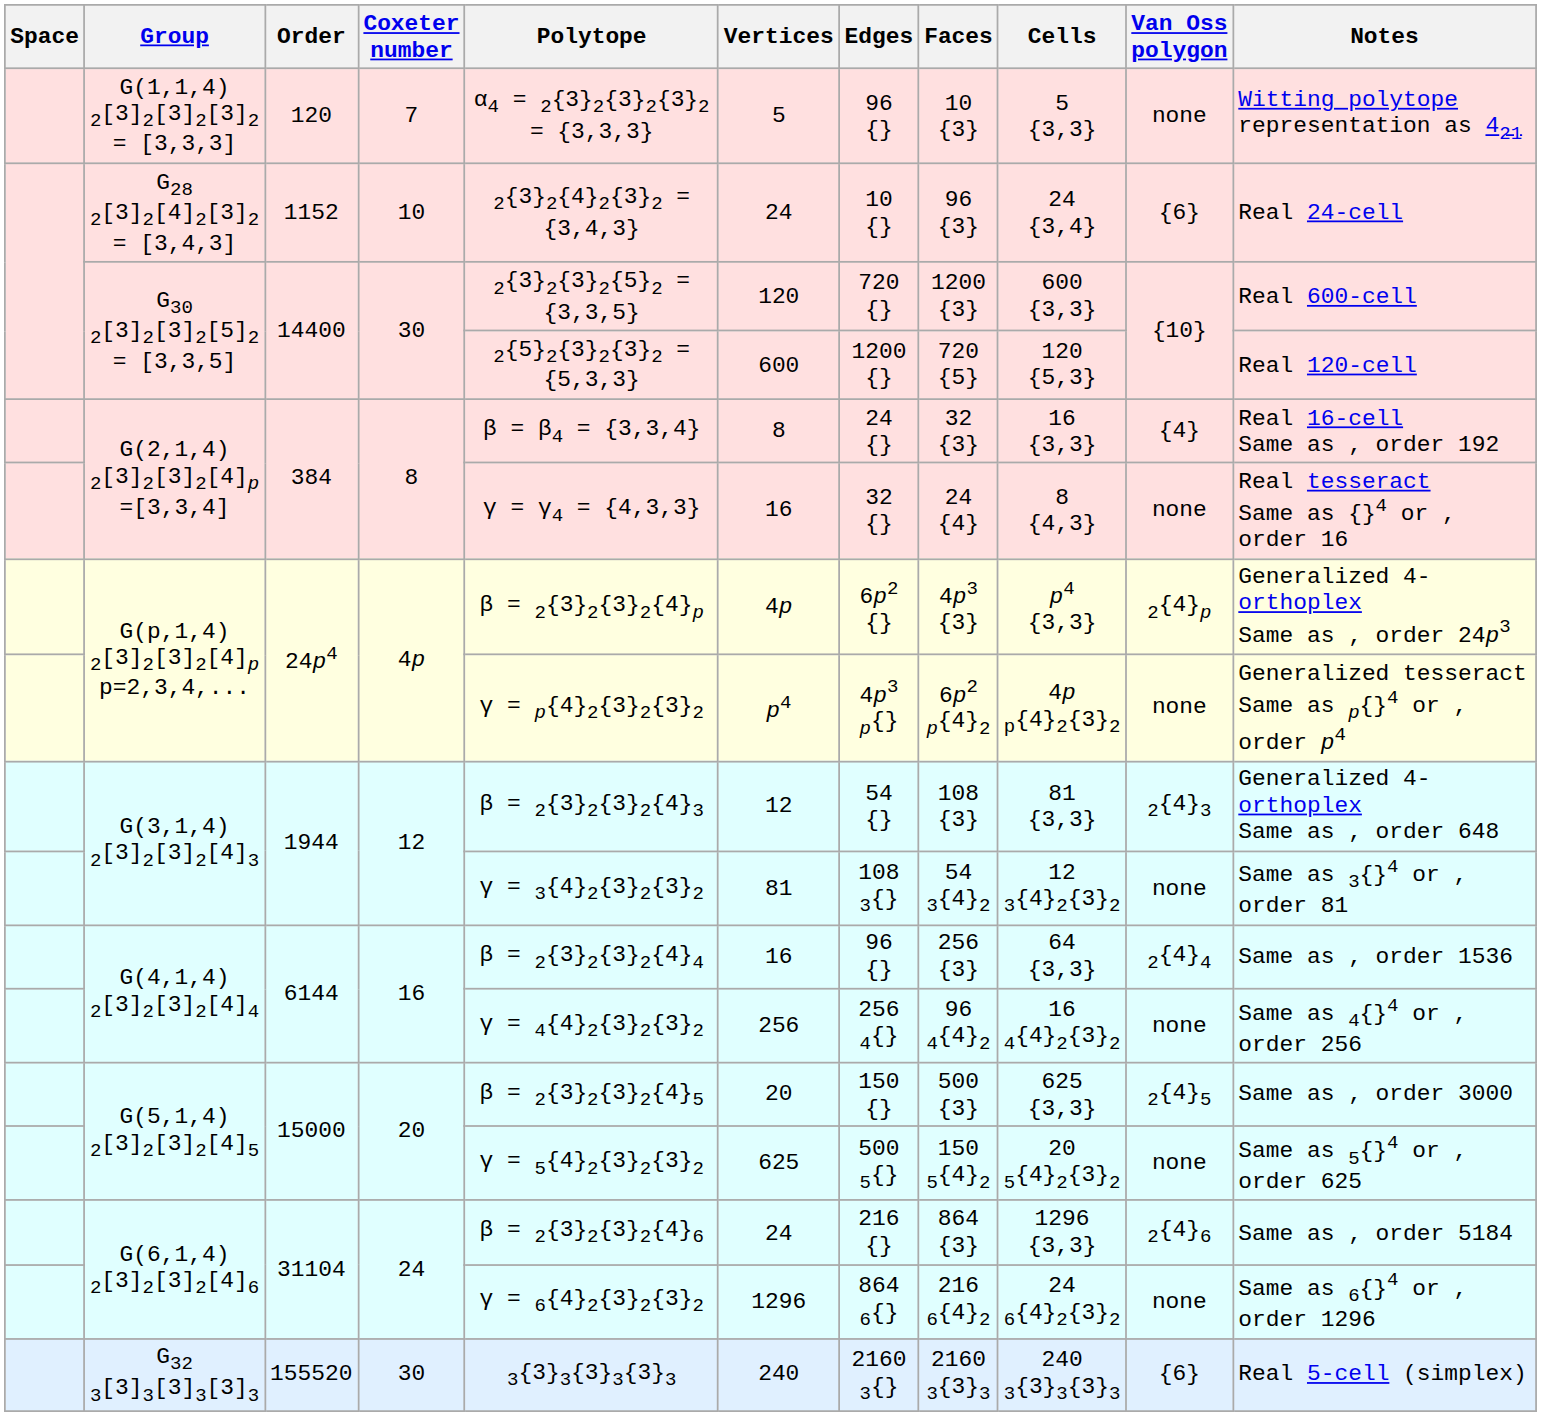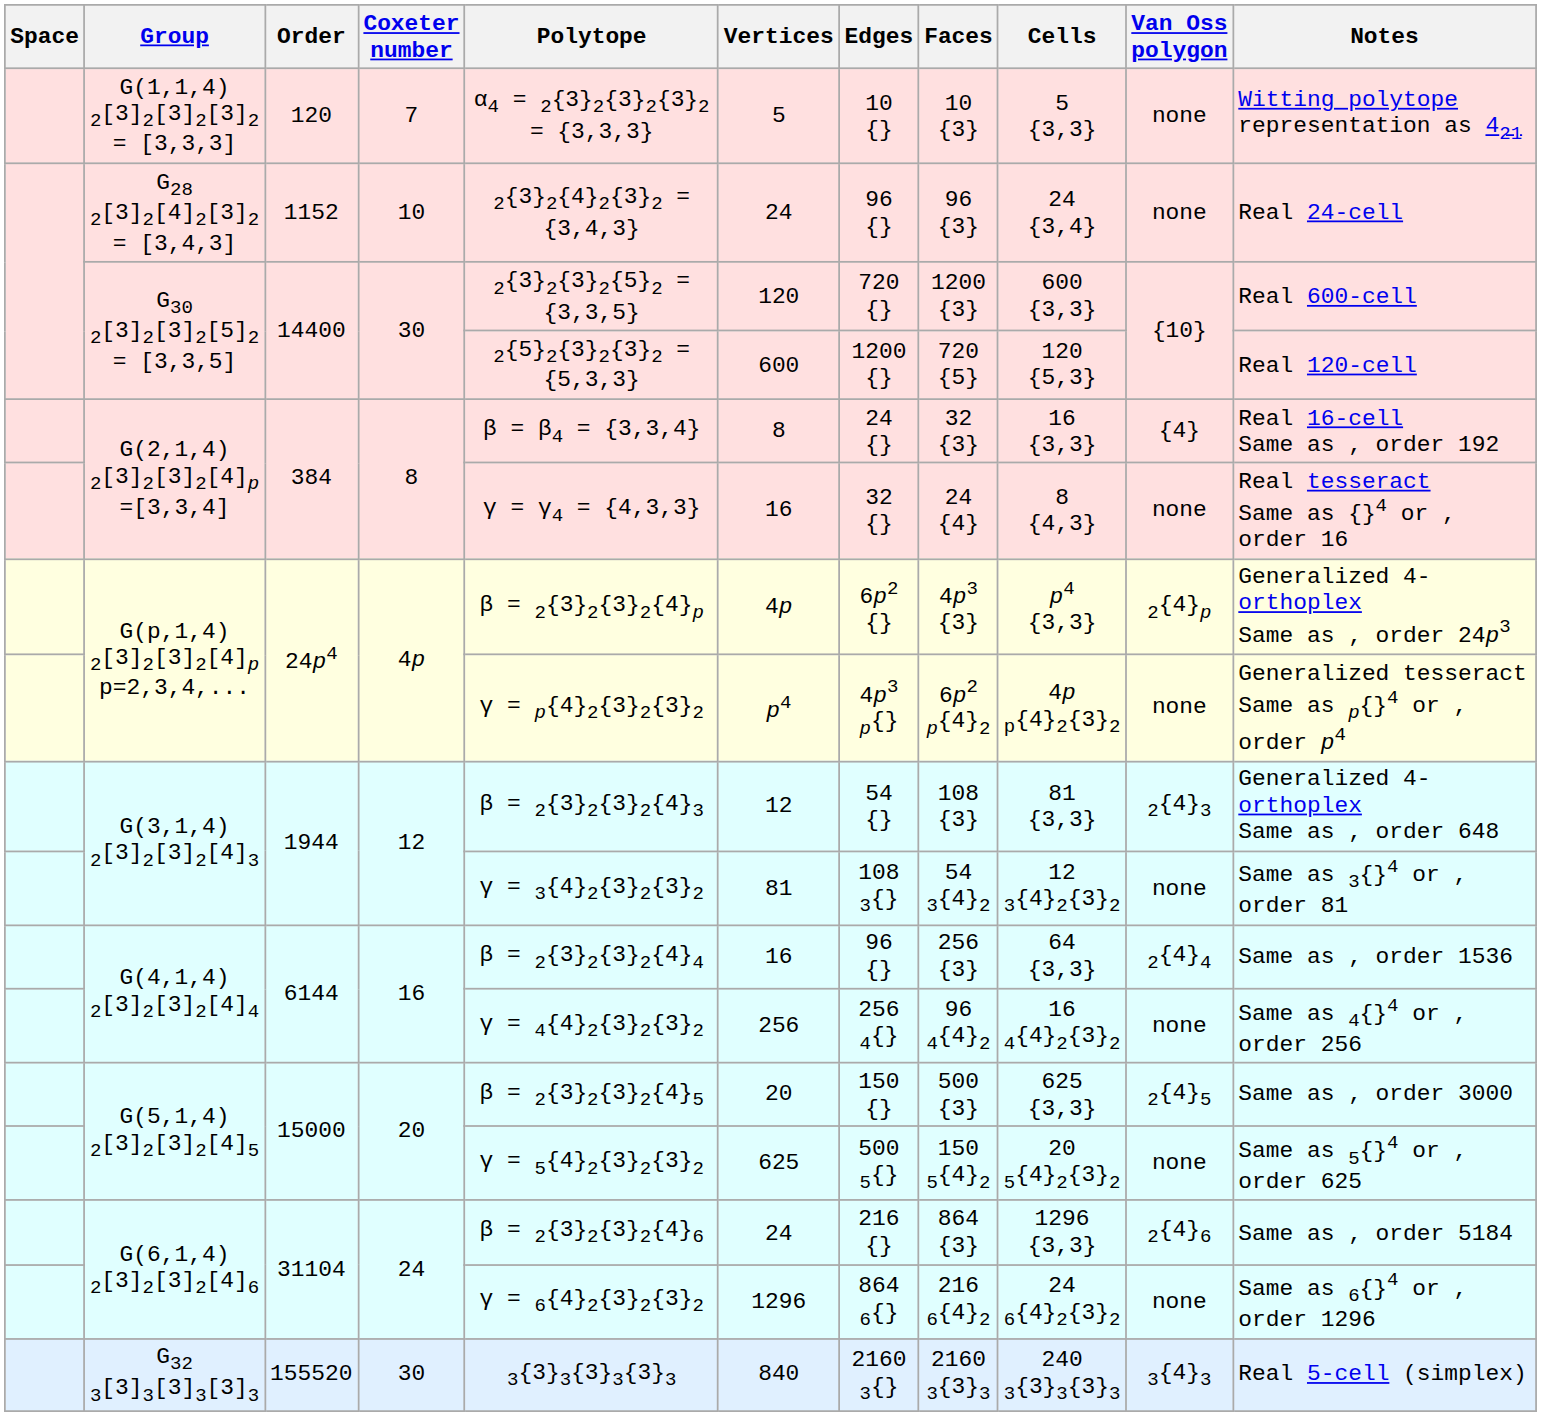G(1,1,4) 2[3]2[3]2[3]2 = [3,3,3] | Edges: 96 {} -> 10 {}
G28 2[3]2[4]2[3]2 = [3,4,3] | Edges: 10 {} -> 96 {}
G28 2[3]2[4]2[3]2 = [3,4,3] | Van Oss polygon: {6} -> none
G32 3[3]3[3]3[3]3 | Vertices: 240 -> 840
G32 3[3]3[3]3[3]3 | Van Oss polygon: {6} -> 3{4}3
